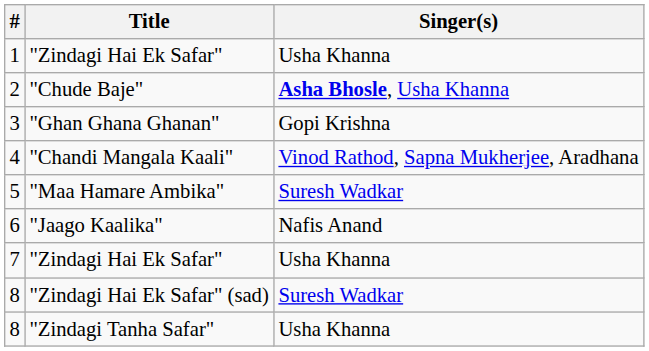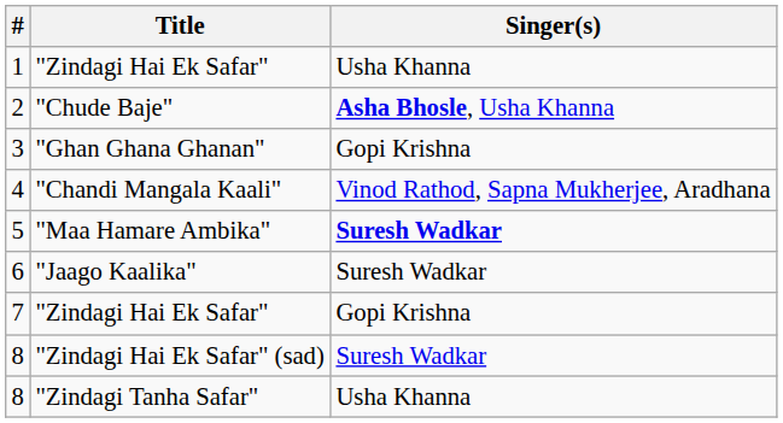5 | Singer(s): normal -> bold
6 | Singer(s): Nafis Anand -> Suresh Wadkar
7 | Singer(s): Usha Khanna -> Gopi Krishna
